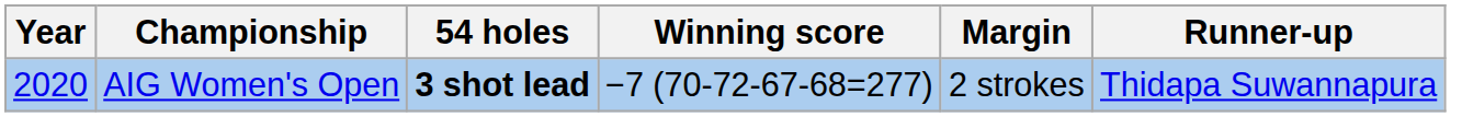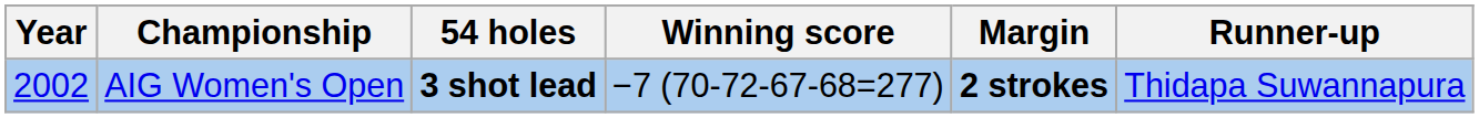AIG Women's Open | Year: 2020 -> 2002
AIG Women's Open | Margin: normal -> bold
